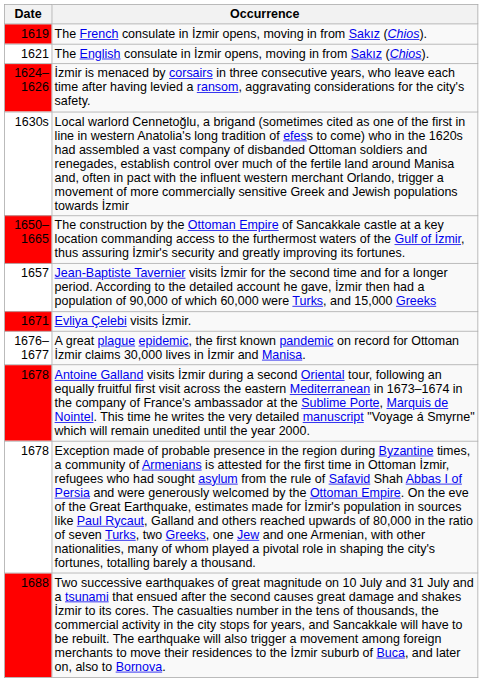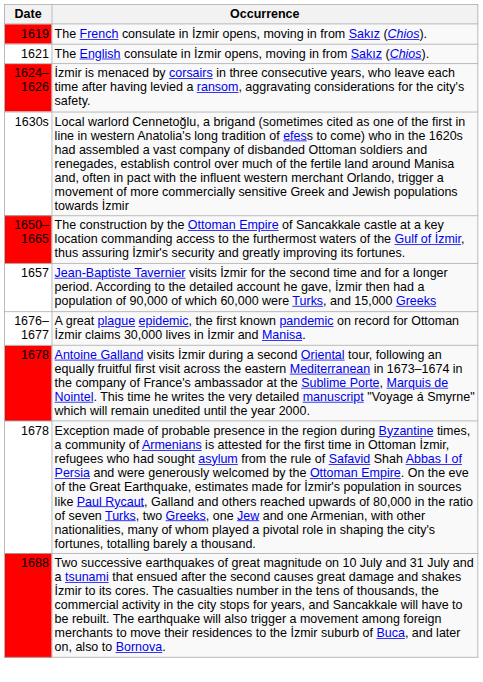- row: 1671 | Evliya Çelebi visits İzmir.
